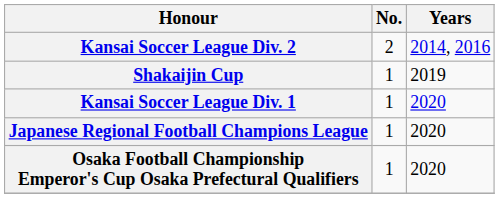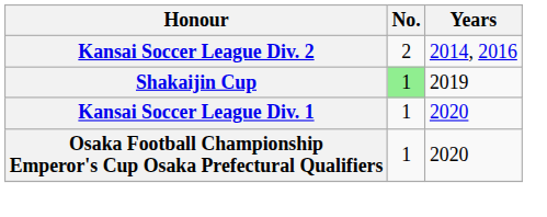Shakaijin Cup | No.: no background -> lightgreen background
- row: Japanese Regional Football Champions League | 1 | 2020
